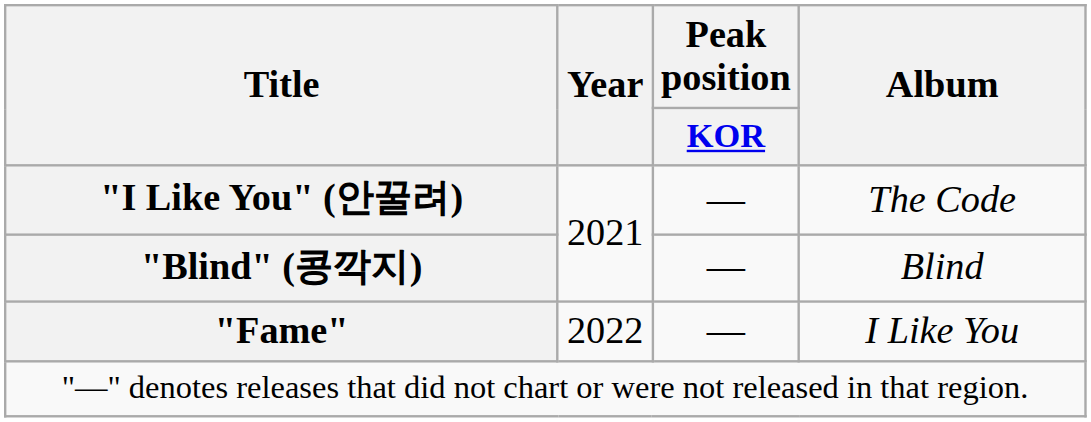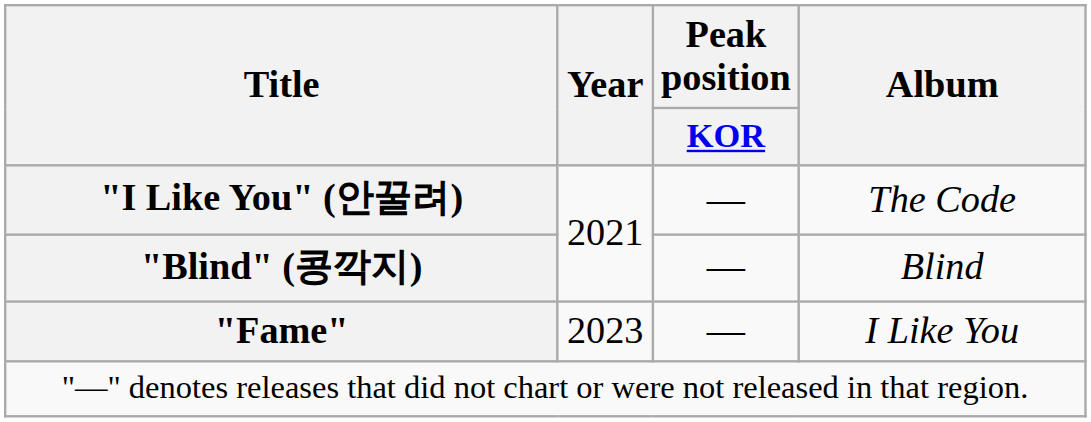"Fame" | Year: 2022 -> 2023
